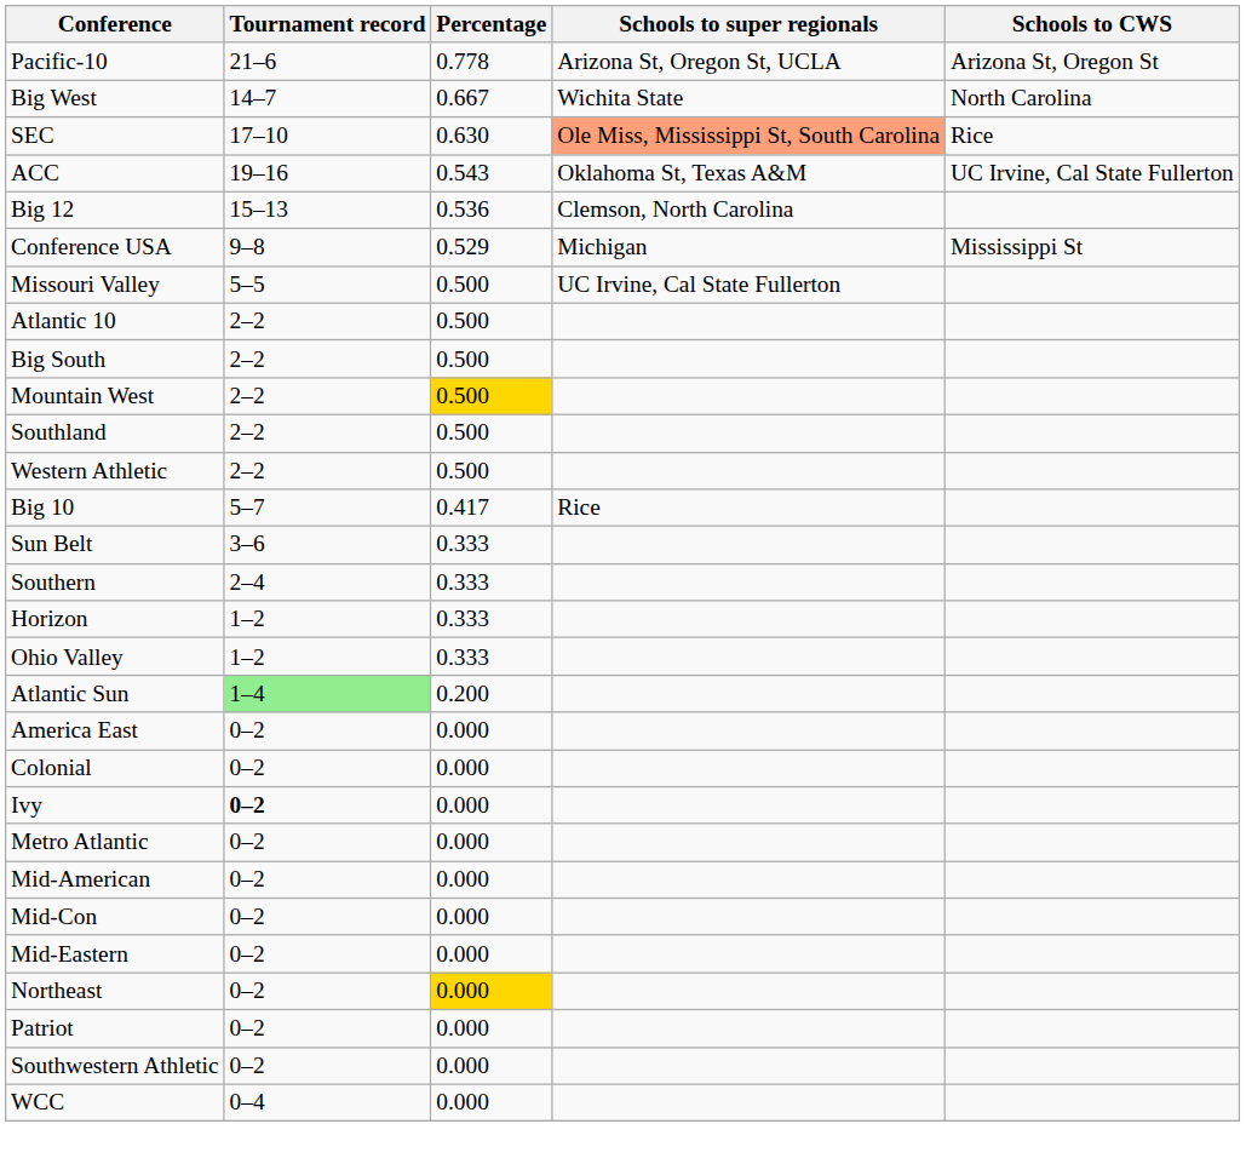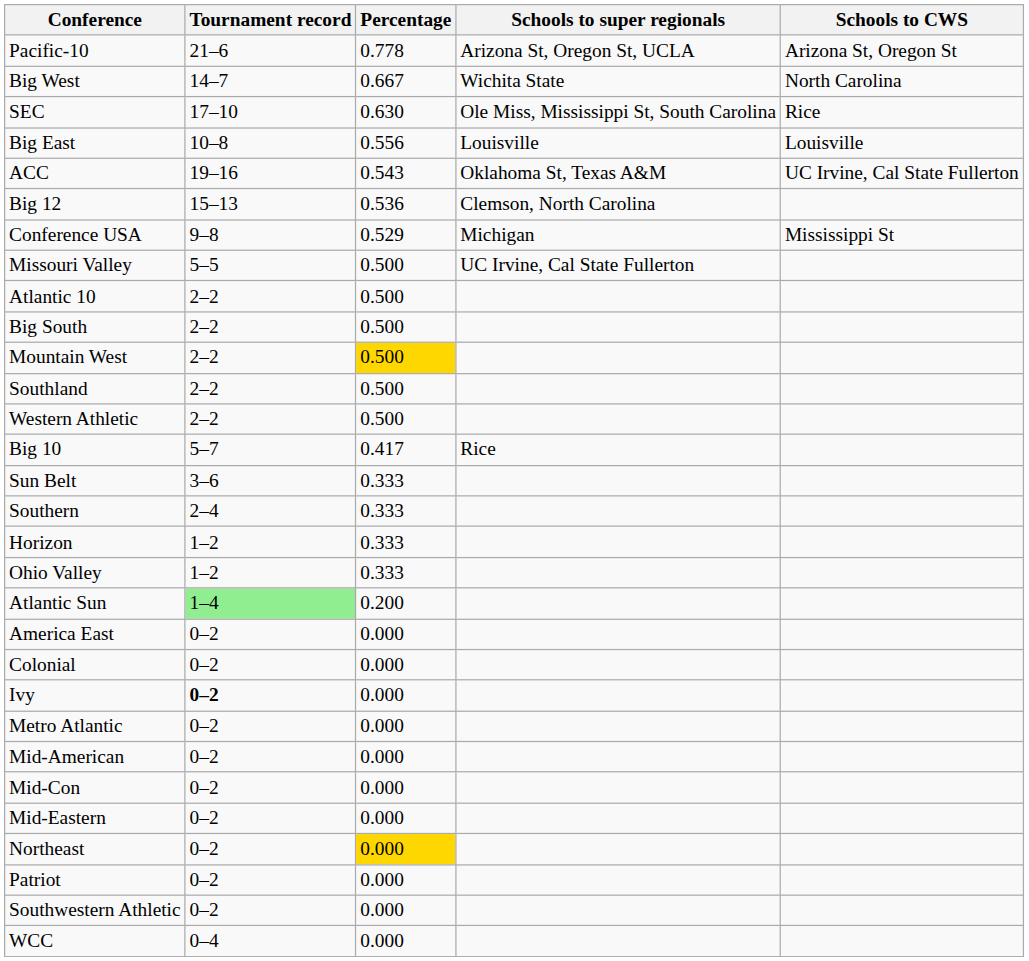SEC | Schools to super regionals: lightsalmon background -> no background
+ row: Big East | 10–8 | 0.556 | Louisville | Louisville
